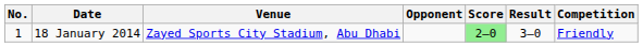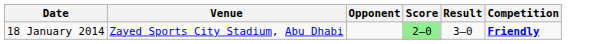- column: No. | 1
18 January 2014 | Competition: normal -> bold
